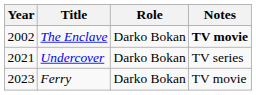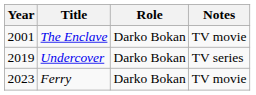The Enclave | Year: 2002 -> 2001
The Enclave | Notes: bold -> normal
Undercover | Year: 2021 -> 2019
